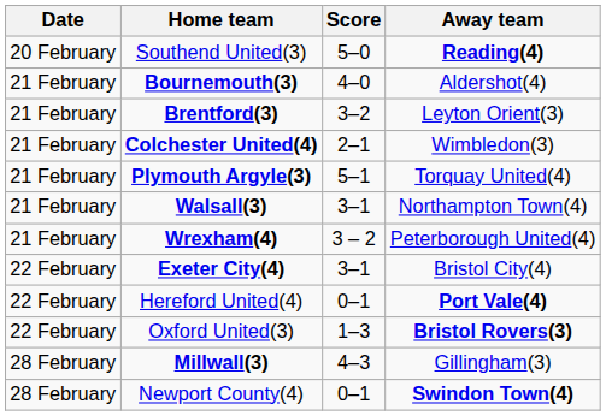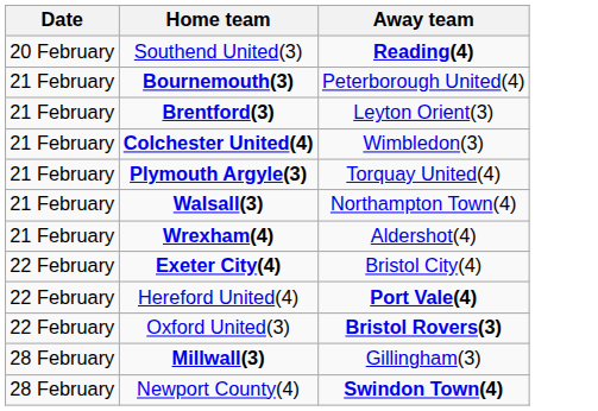- column: Score | 5–0 | 4–0 | 3–2 | 2–1 | 5–1 | 3–1 | 3 – 2 | 3–1 | 0–1 | 1–3 | 4–3 | 0–1
Bournemouth(3) | Away team: Aldershot(4) -> Peterborough United(4)
Wrexham(4) | Away team: Peterborough United(4) -> Aldershot(4)
